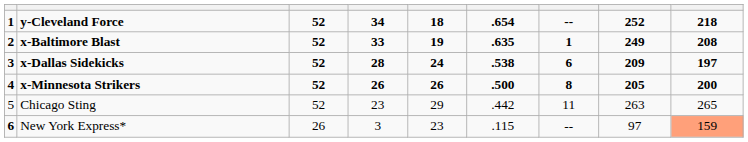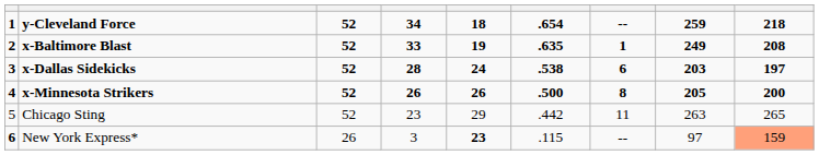y-Cleveland Force | column 8: 252 -> 259
x-Dallas Sidekicks | column 8: 209 -> 203
New York Express* | column 5: normal -> bold
